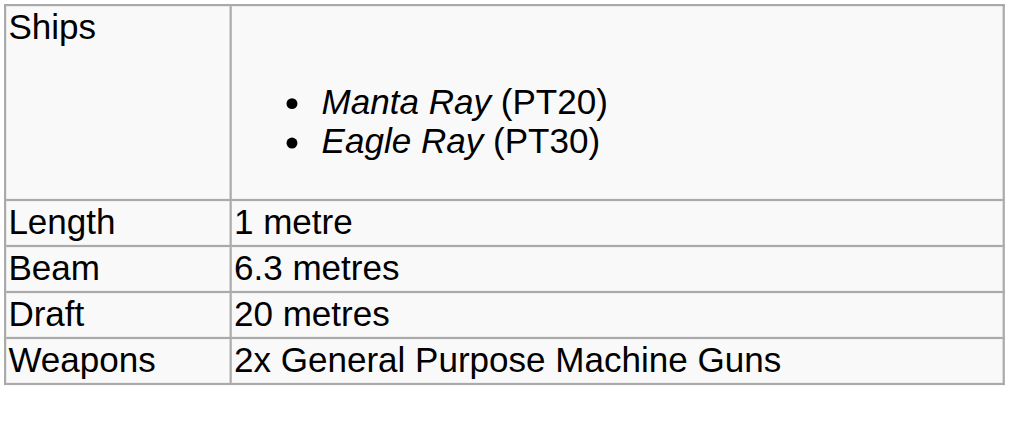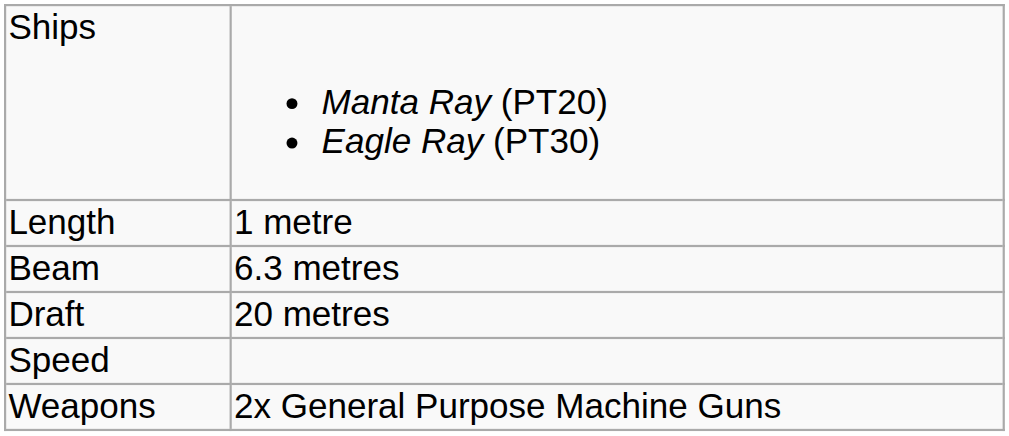+ row: Speed
